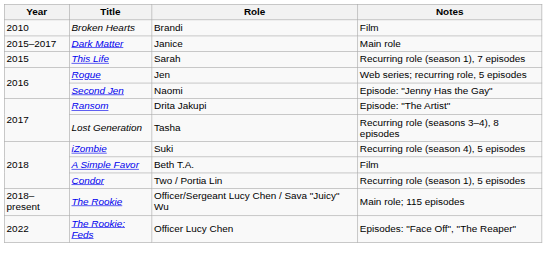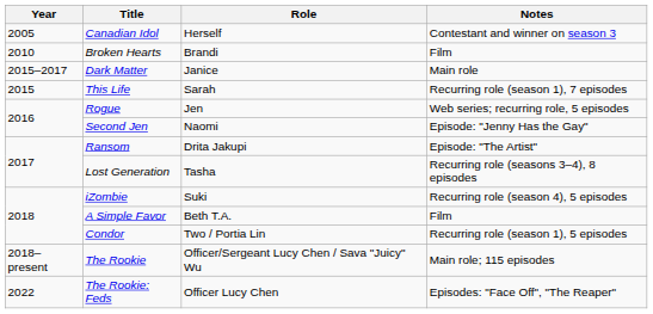+ row: 2005 | Canadian Idol | Herself | Contestant and winner on season 3
